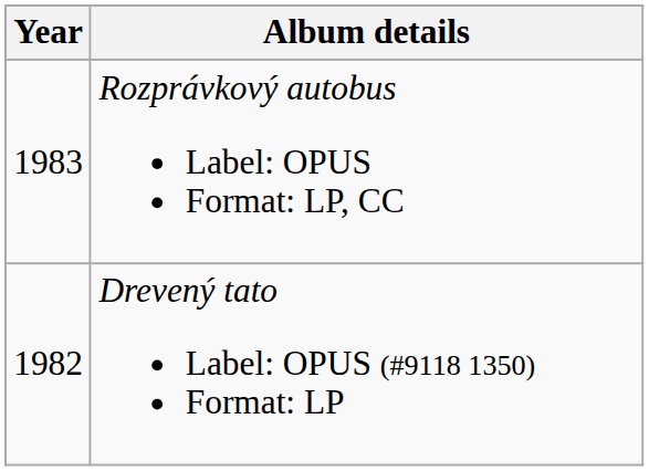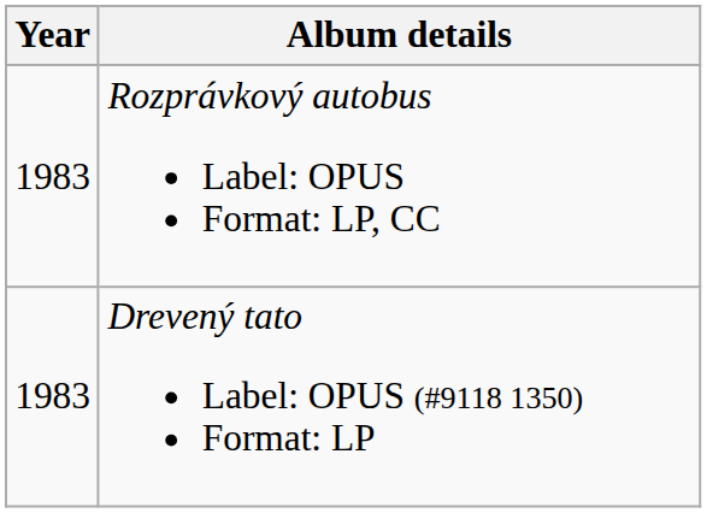Drevený tato Label: OPUS (#9118 1350) Format: LP | Year: 1982 -> 1983
